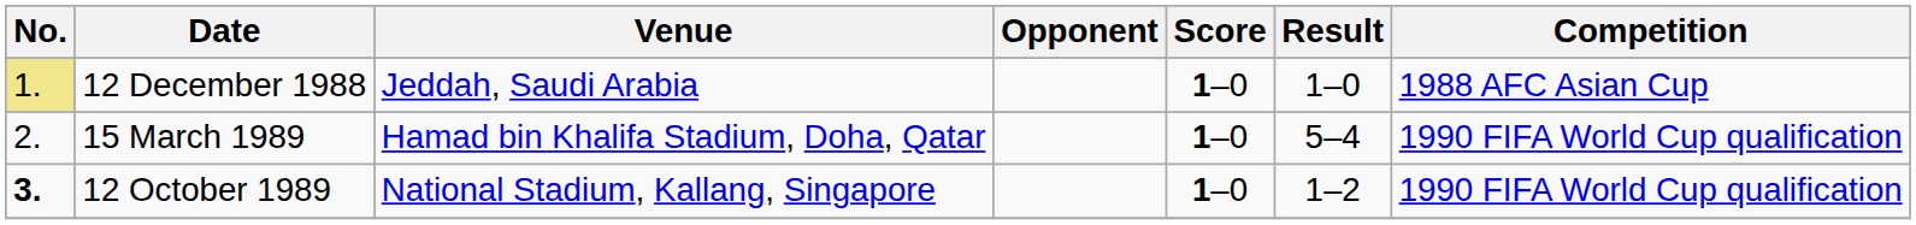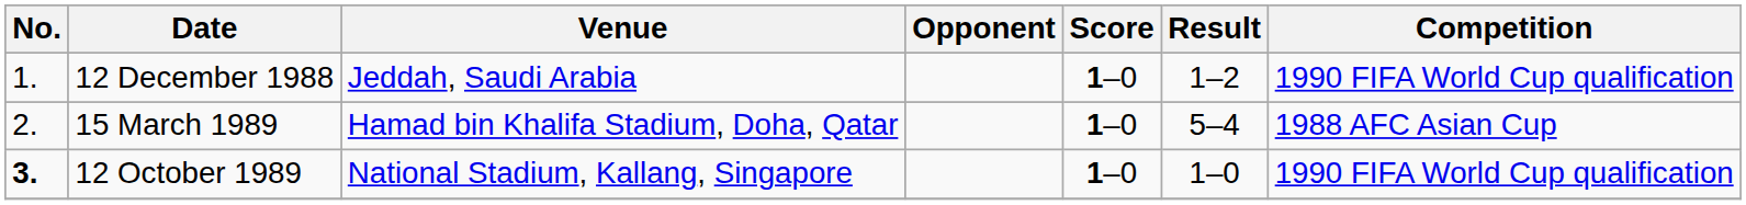12 December 1988 | No.: khaki background -> no background
12 December 1988 | Result: 1–0 -> 1–2
12 December 1988 | Competition: 1988 AFC Asian Cup -> 1990 FIFA World Cup qualification
15 March 1989 | Competition: 1990 FIFA World Cup qualification -> 1988 AFC Asian Cup
12 October 1989 | Result: 1–2 -> 1–0
